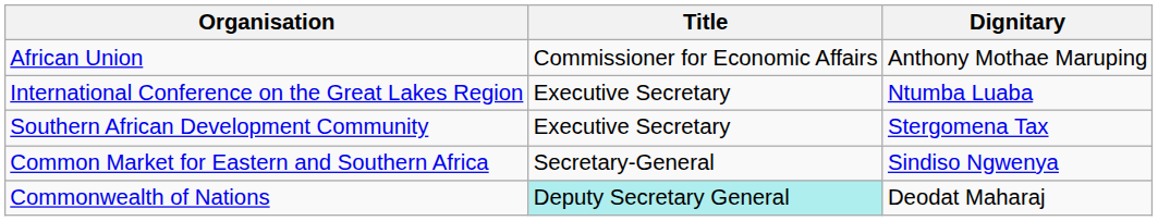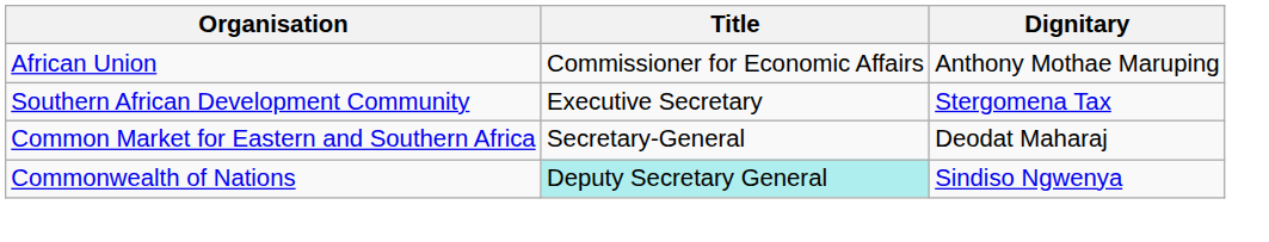- row: International Conference on the Great Lakes Region | Executive Secretary | Ntumba Luaba
Common Market for Eastern and Southern Africa | Dignitary: Sindiso Ngwenya -> Deodat Maharaj
Commonwealth of Nations | Dignitary: Deodat Maharaj -> Sindiso Ngwenya
